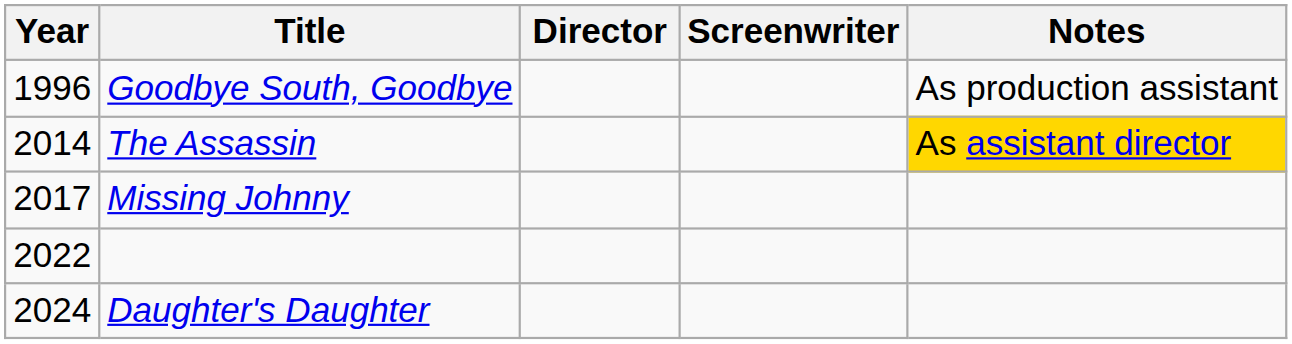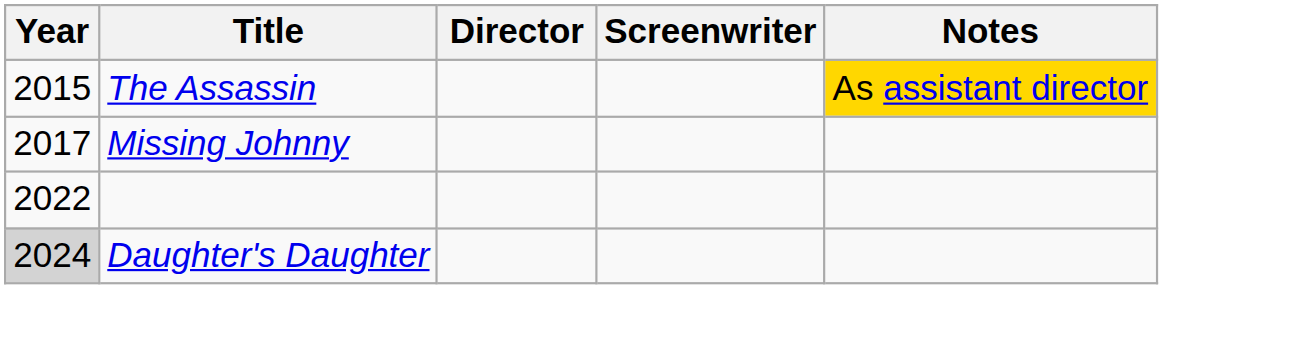- row: 1996 | Goodbye South, Goodbye | As production assistant
The Assassin | Year: 2014 -> 2015
Daughter's Daughter | Year: no background -> lightgrey background
